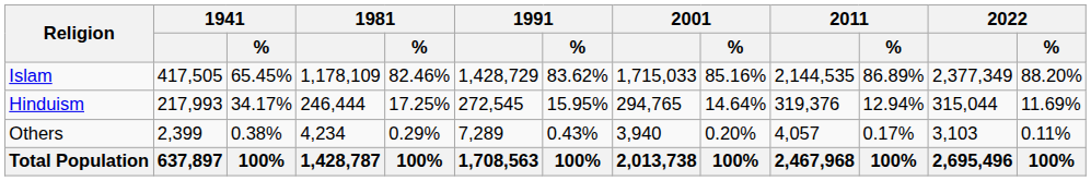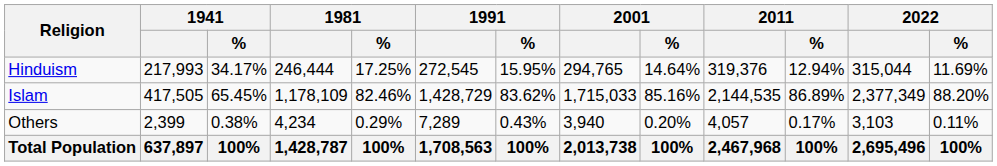rows swapped: Islam <-> Hinduism
